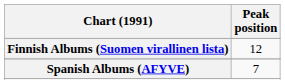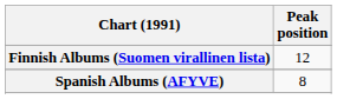Spanish Albums (AFYVE) | Peak position: 7 -> 8
